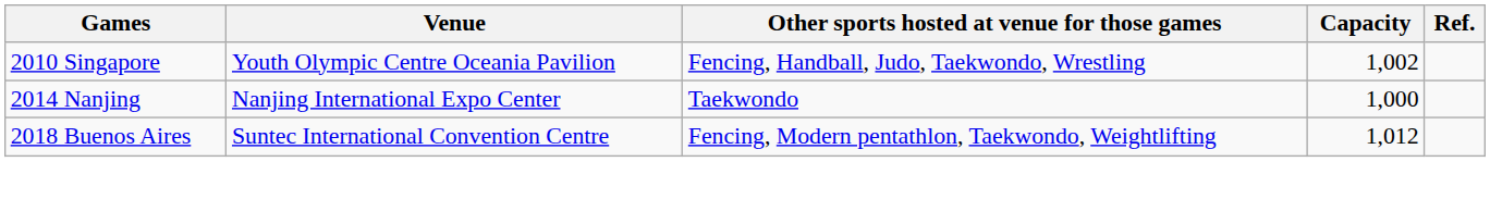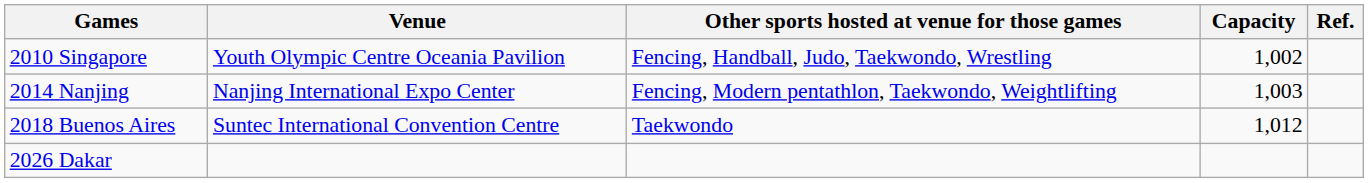2014 Nanjing | Other sports hosted at venue for those games: Taekwondo -> Fencing, Modern pentathlon, Taekwondo, Weightlifting
2014 Nanjing | Capacity: 1,000 -> 1,003
2018 Buenos Aires | Other sports hosted at venue for those games: Fencing, Modern pentathlon, Taekwondo, Weightlifting -> Taekwondo
+ row: 2026 Dakar
